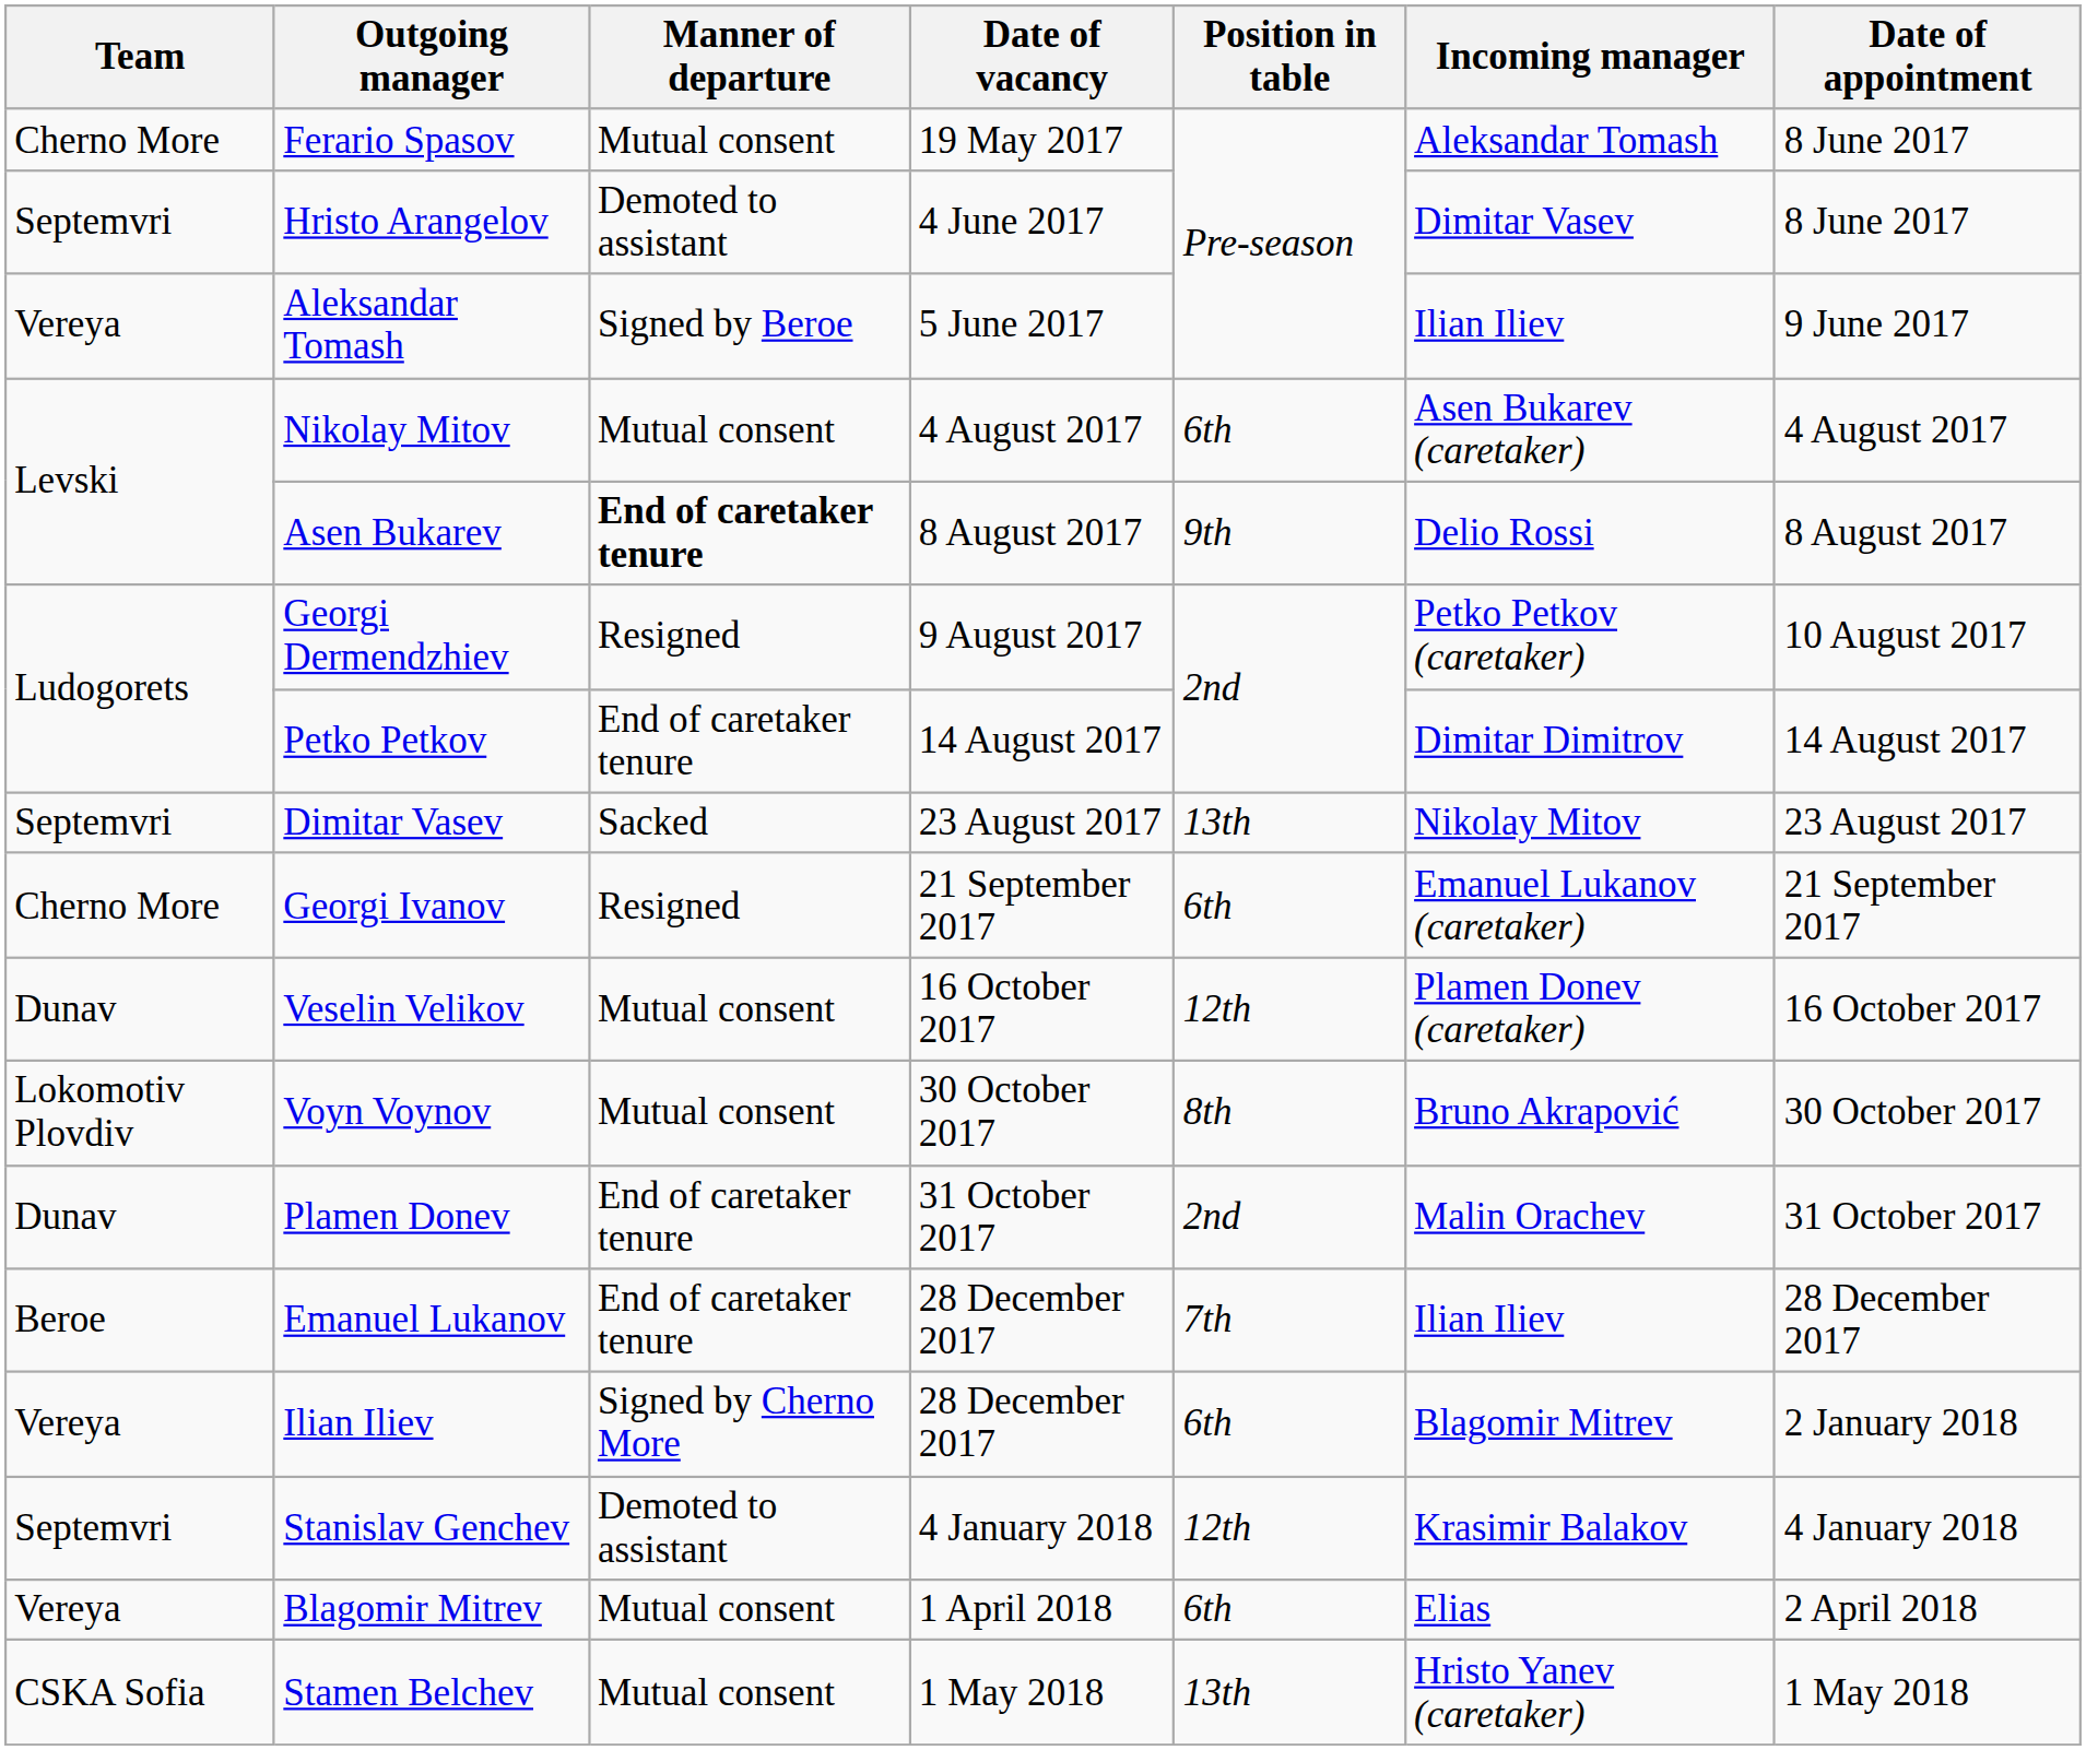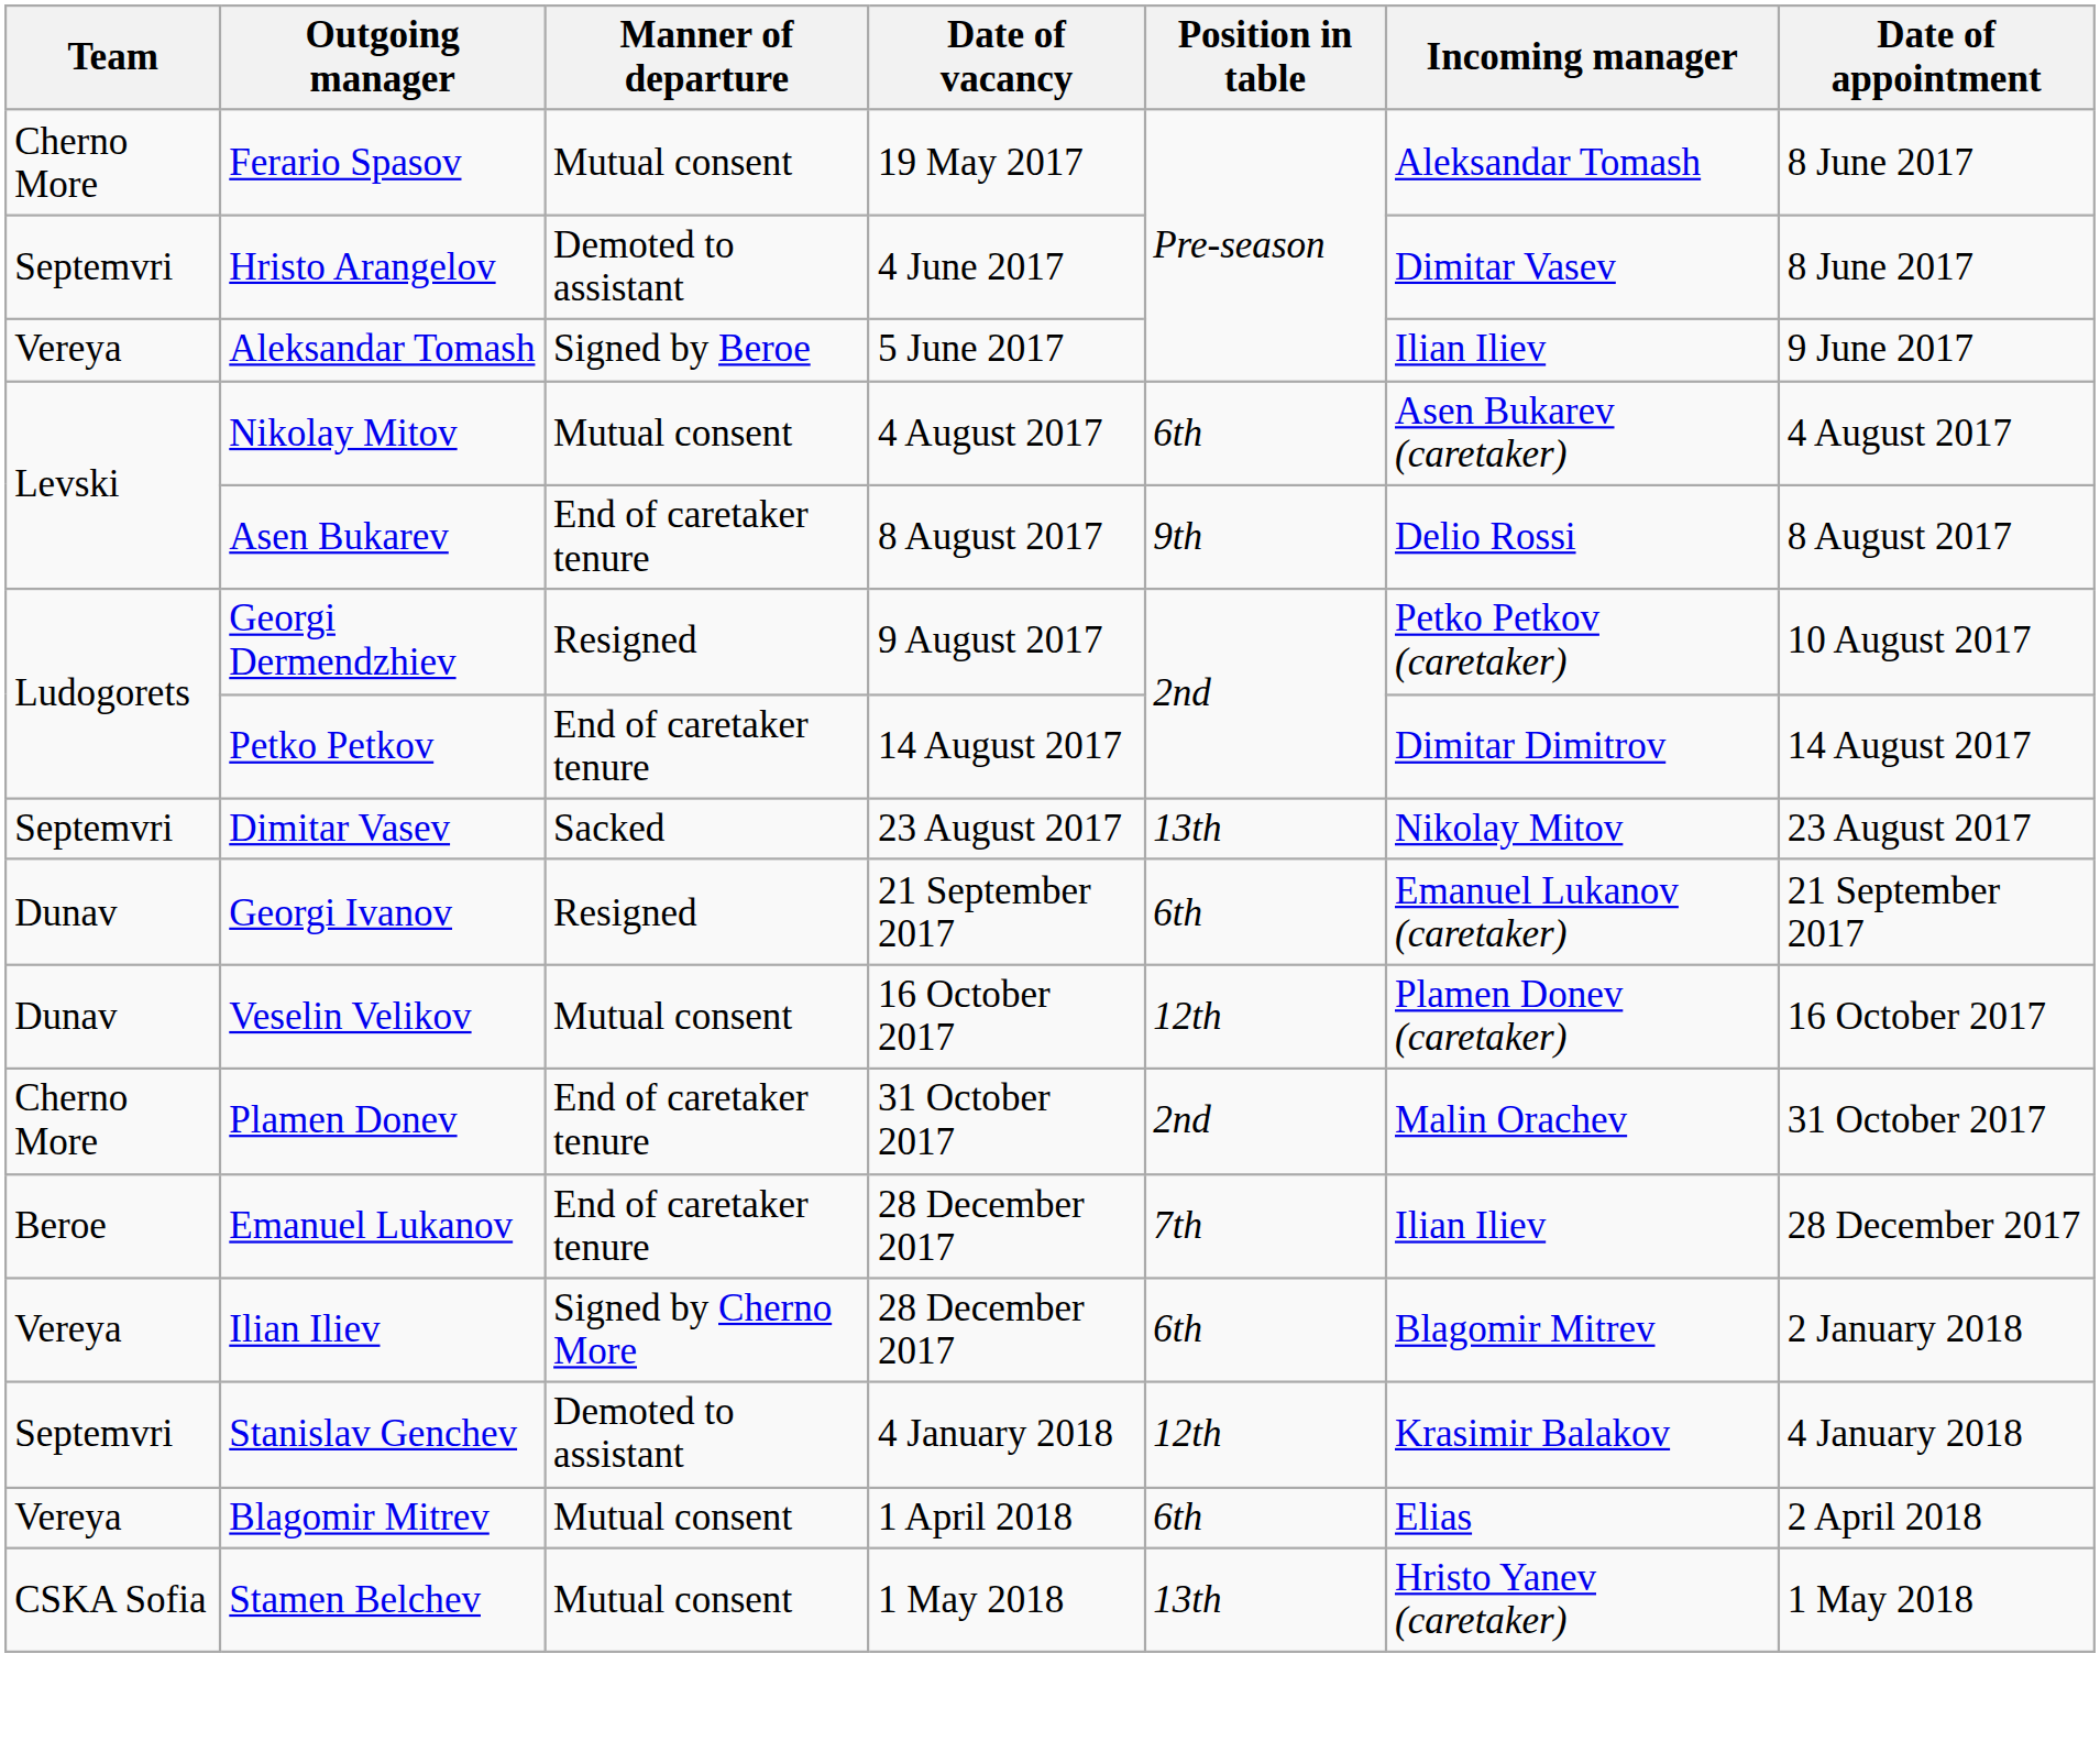Asen Bukarev | Manner of departure: bold -> normal
Georgi Ivanov | Team: Cherno More -> Dunav
- row: Lokomotiv Plovdiv | Voyn Voynov | Mutual consent | 30 October 2017 | 8th | Bruno Akrapović | 30 October 2017
Plamen Donev | Team: Dunav -> Cherno More
